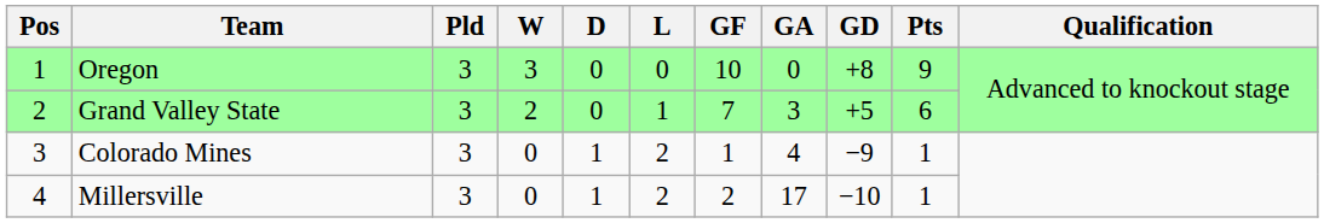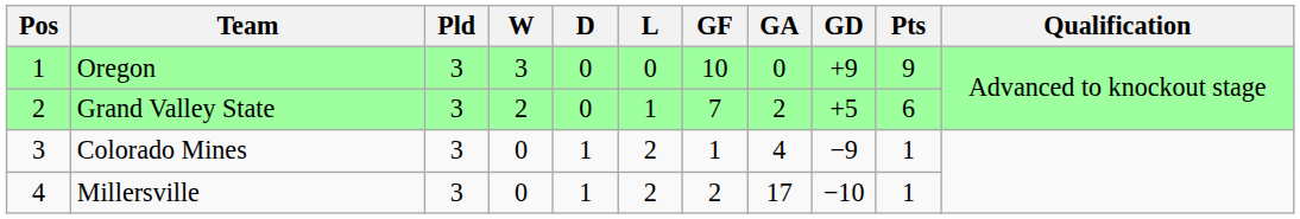Oregon | GD: +8 -> +9
Grand Valley State | GA: 3 -> 2
